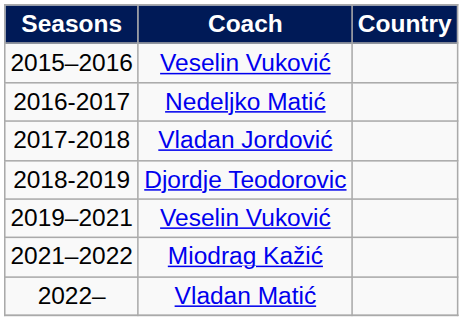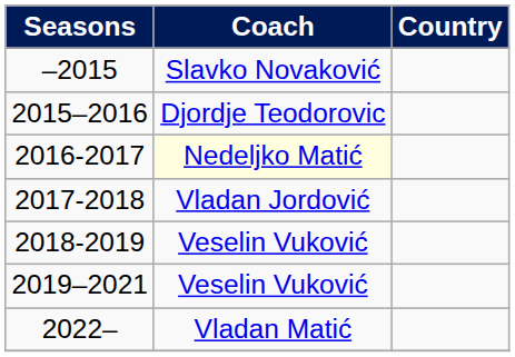+ row: –2015 | Slavko Novaković
2015–2016 | Coach: Veselin Vuković -> Djordje Teodorovic
2016-2017 | Coach: no background -> lightyellow background
2018-2019 | Coach: Djordje Teodorovic -> Veselin Vuković
- row: 2021–2022 | Miodrag Kažić
